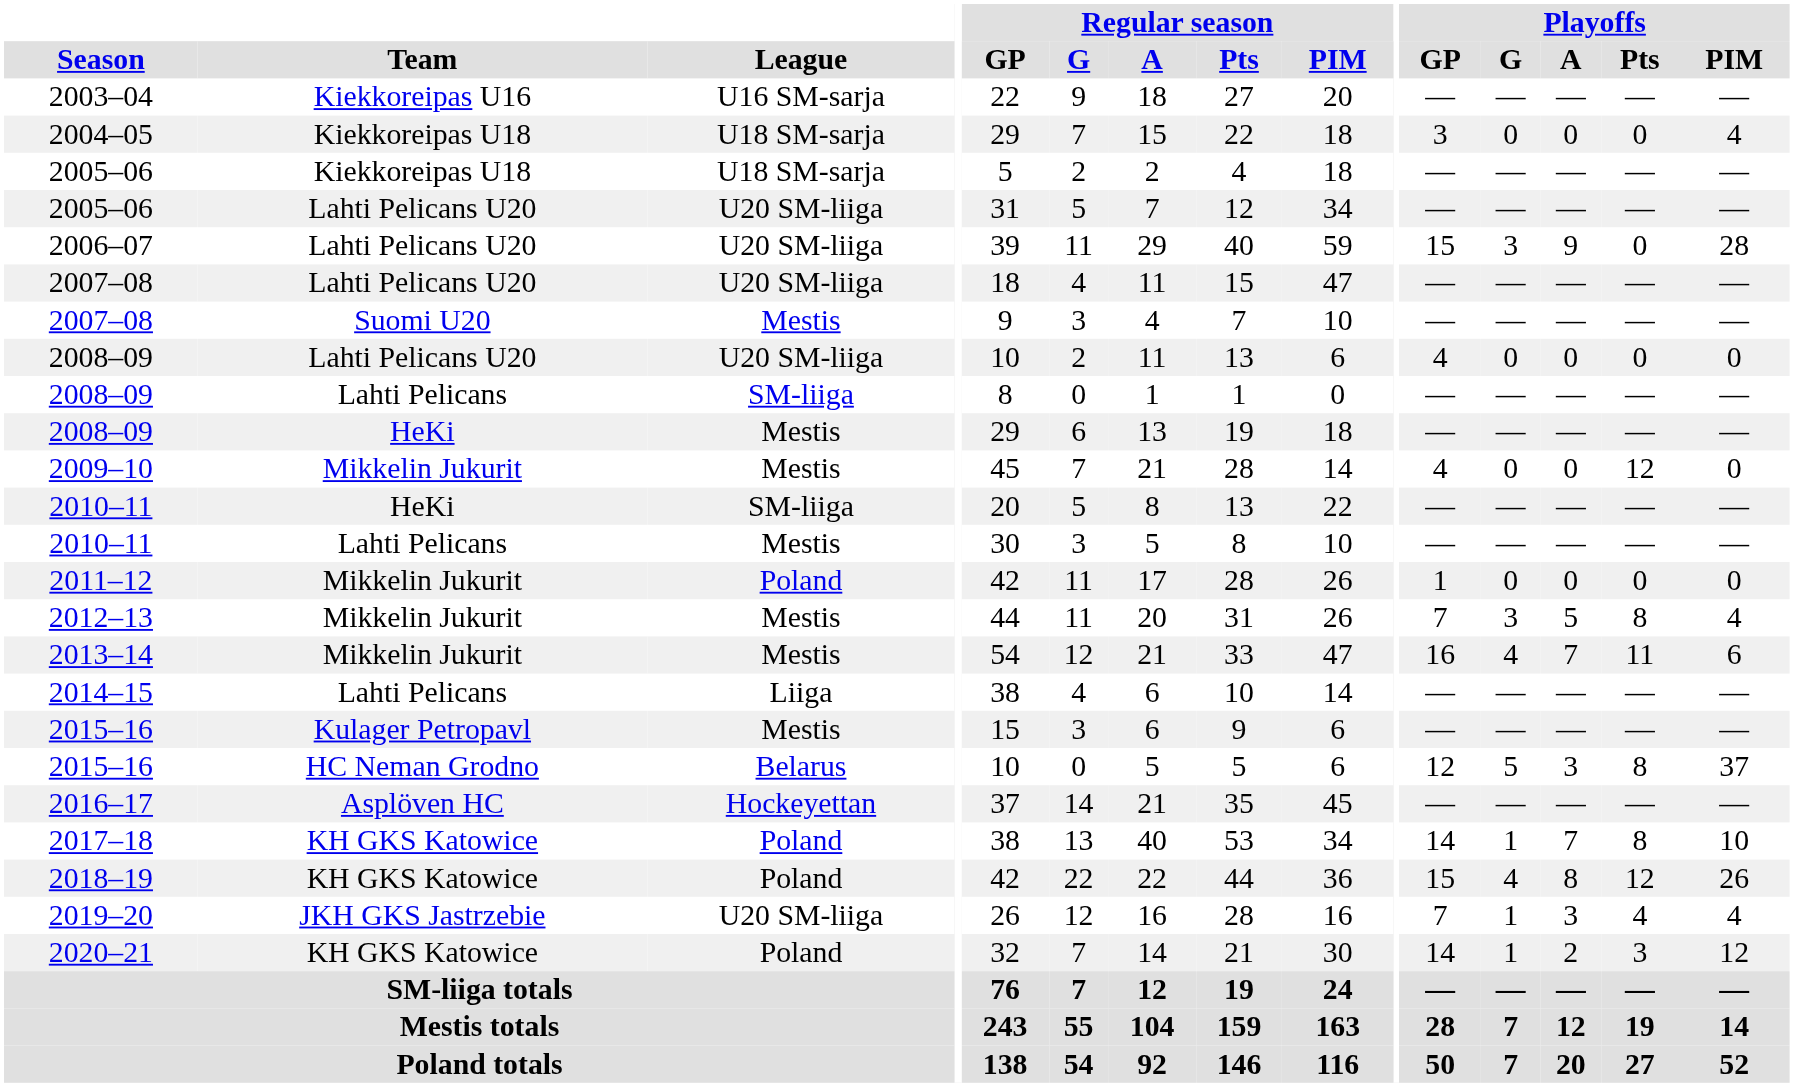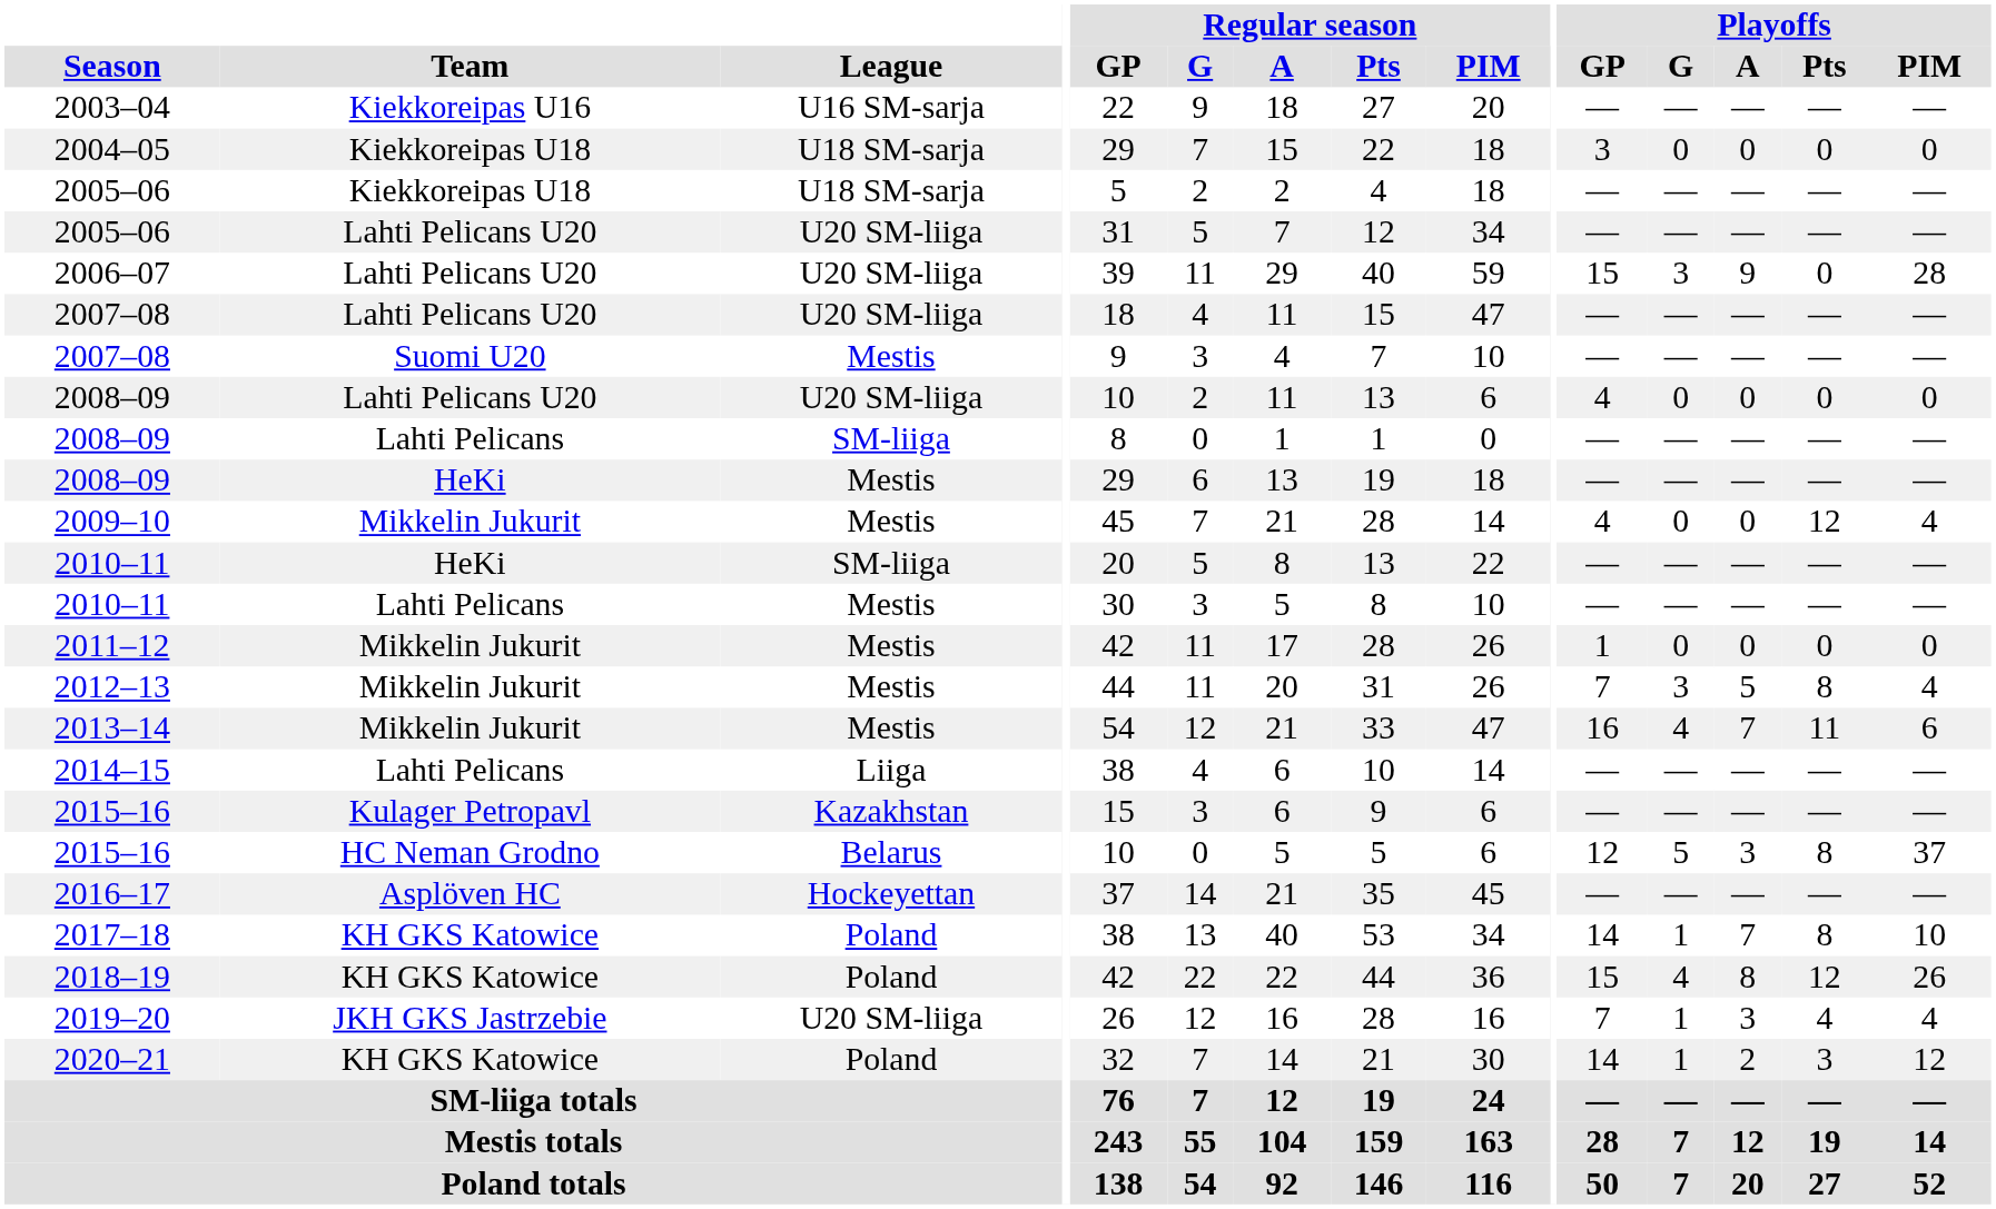2004–05 | Playoffs / PIM: 4 -> 0
2009–10 | Playoffs / PIM: 0 -> 4
2011–12 | League: Poland -> Mestis
2015–16 / Kulager Petropavl | League: Mestis -> Kazakhstan
